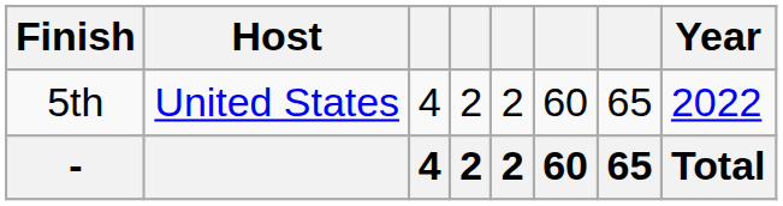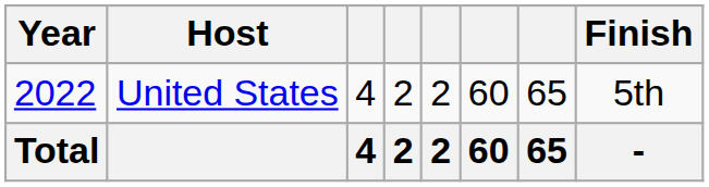columns swapped: Year <-> Finish
